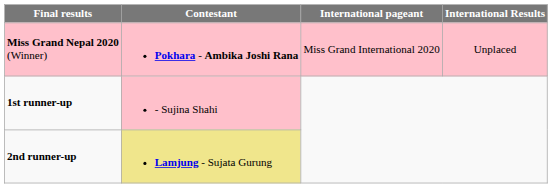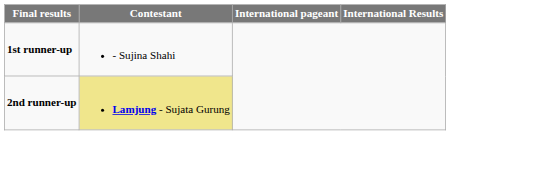- row: Miss Grand Nepal 2020 (Winner) | Pokhara - Ambika Joshi Rana | Miss Grand International 2020 | Unplaced
1st runner-up | Contestant: pink background -> no background
